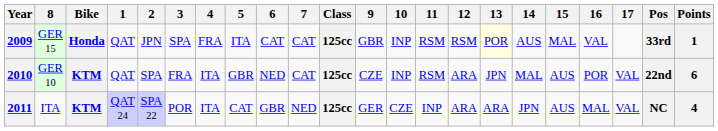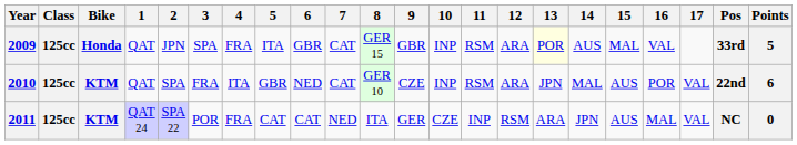columns swapped: Class <-> 8
2009 | 6: CAT -> GBR
2009 | 12: RSM -> ARA
2009 | Points: 1 -> 5
2011 | 4: ITA -> FRA
2011 | 6: GBR -> CAT
2011 | 12: ARA -> RSM
2011 | Points: 4 -> 0
